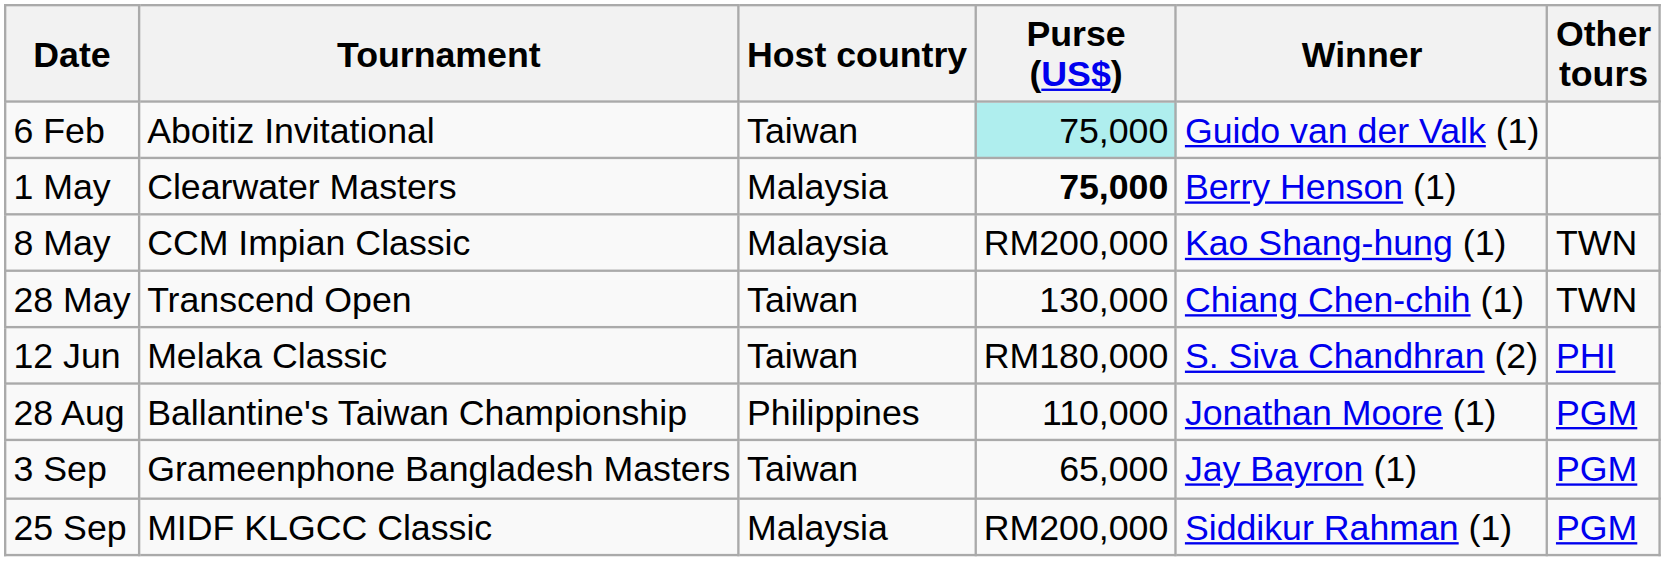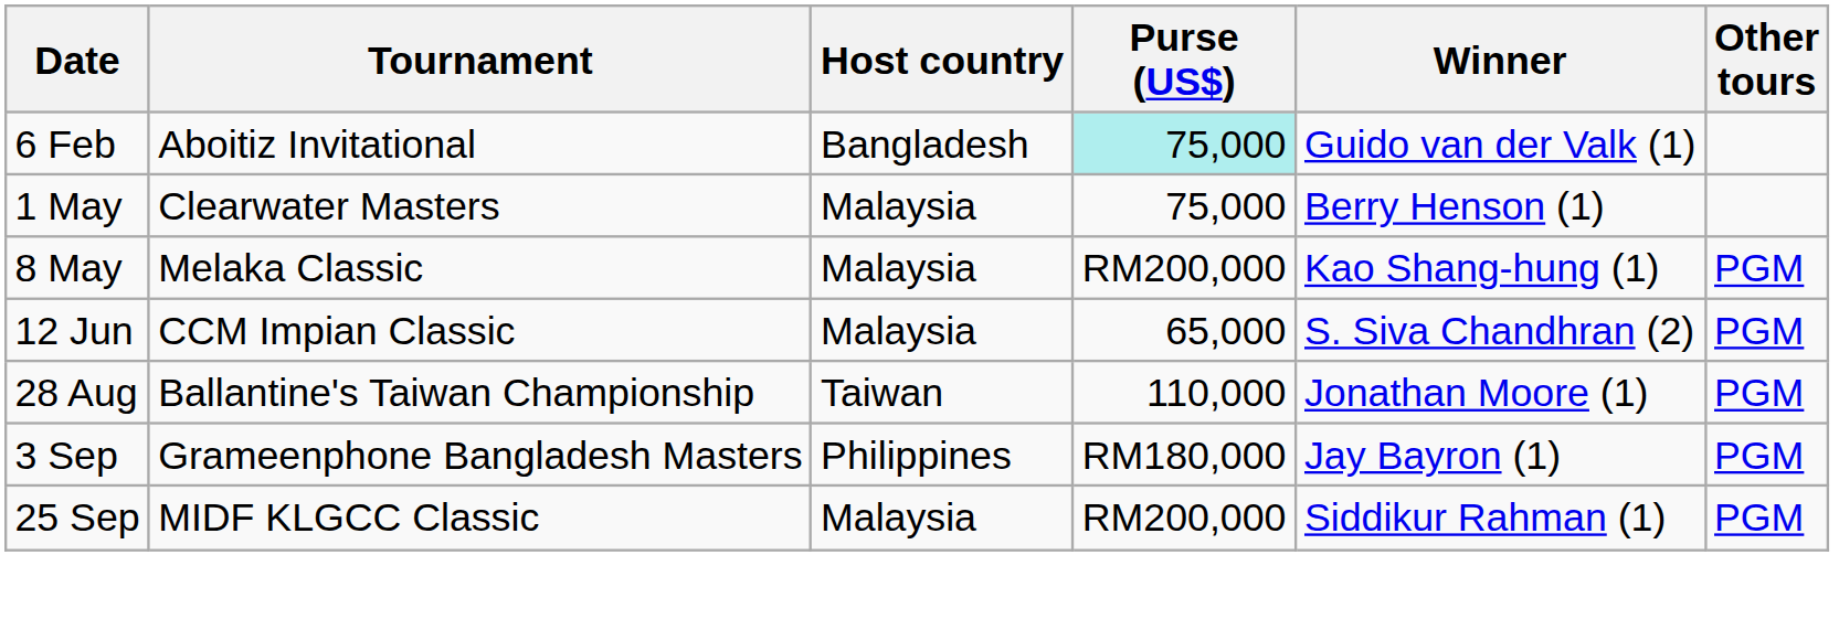6 Feb | Host country: Taiwan -> Bangladesh
1 May | Purse (US$): bold -> normal
8 May | Tournament: CCM Impian Classic -> Melaka Classic
8 May | Other tours: TWN -> PGM
- row: 28 May | Transcend Open | Taiwan | 130,000 | Chiang Chen-chih (1) | TWN
12 Jun | Tournament: Melaka Classic -> CCM Impian Classic
12 Jun | Host country: Taiwan -> Malaysia
12 Jun | Purse (US$): RM180,000 -> 65,000
12 Jun | Other tours: PHI -> PGM
28 Aug | Host country: Philippines -> Taiwan
3 Sep | Host country: Taiwan -> Philippines
3 Sep | Purse (US$): 65,000 -> RM180,000
